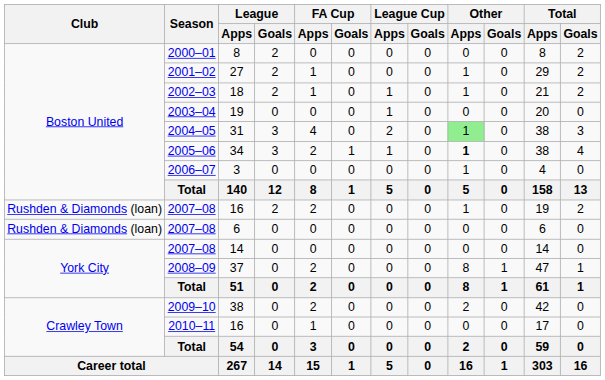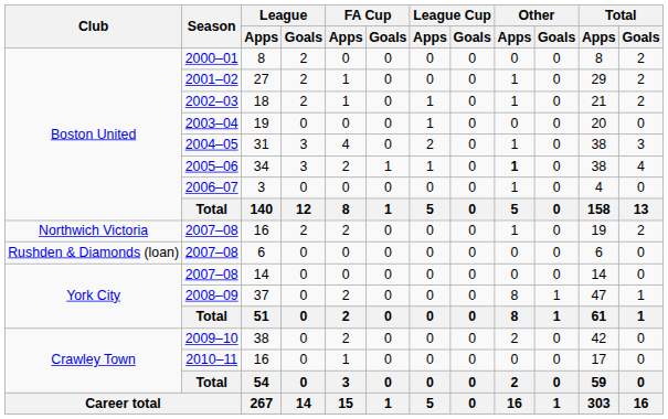31 | Other / Apps: lightgreen background -> no background
2007–08 / 16 | Club: Rushden & Diamonds (loan) -> Northwich Victoria
